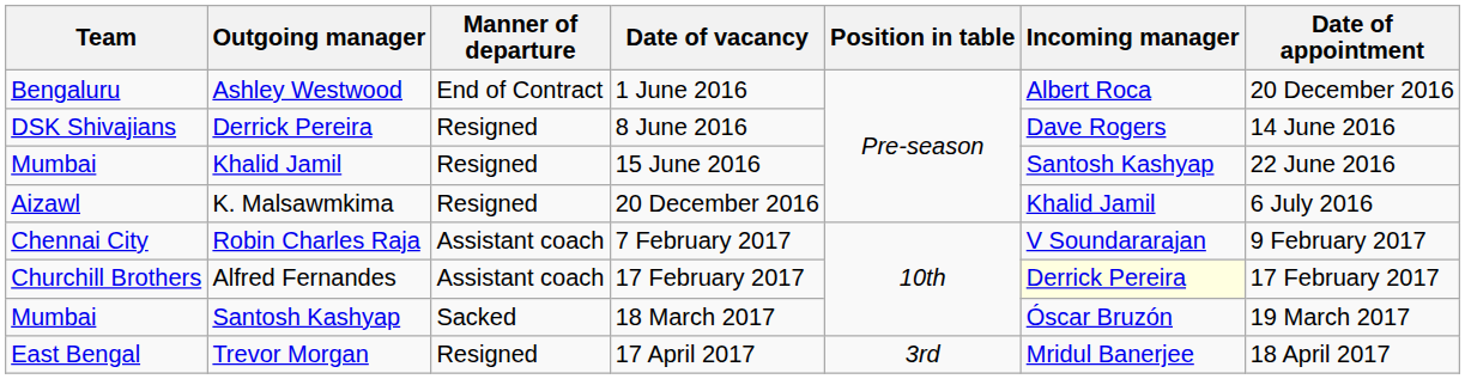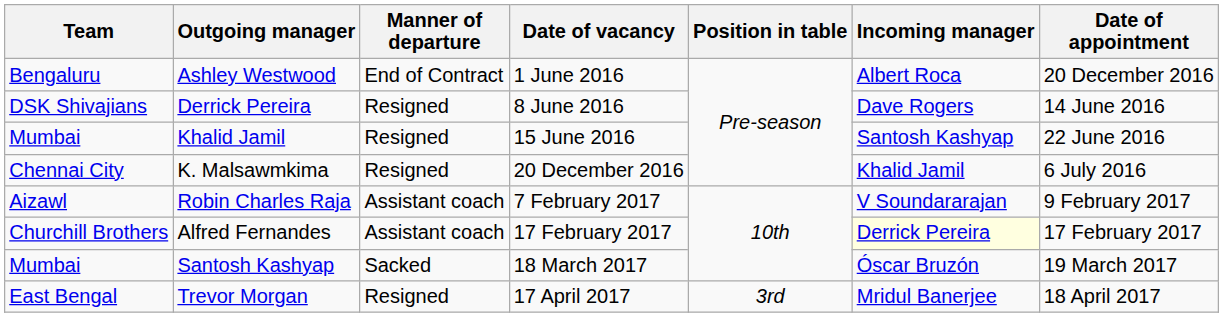K. Malsawmkima | Team: Aizawl -> Chennai City
Robin Charles Raja | Team: Chennai City -> Aizawl
